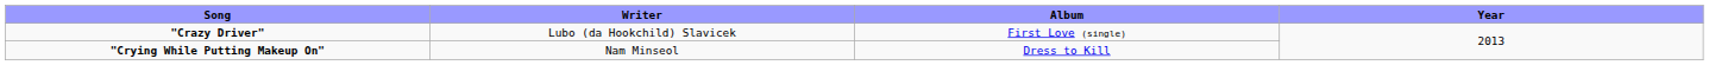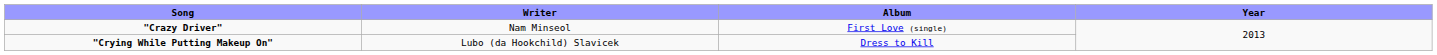"Crazy Driver" | Writer: Lubo (da Hookchild) Slavicek -> Nam Minseol
"Crying While Putting Makeup On" | Writer: Nam Minseol -> Lubo (da Hookchild) Slavicek
